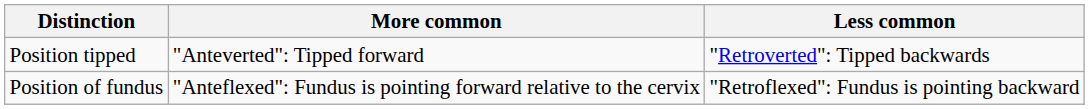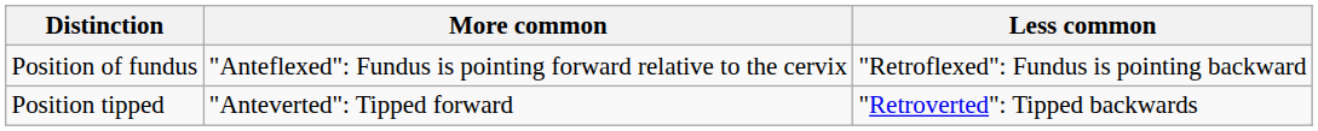rows swapped: Position tipped <-> Position of fundus
